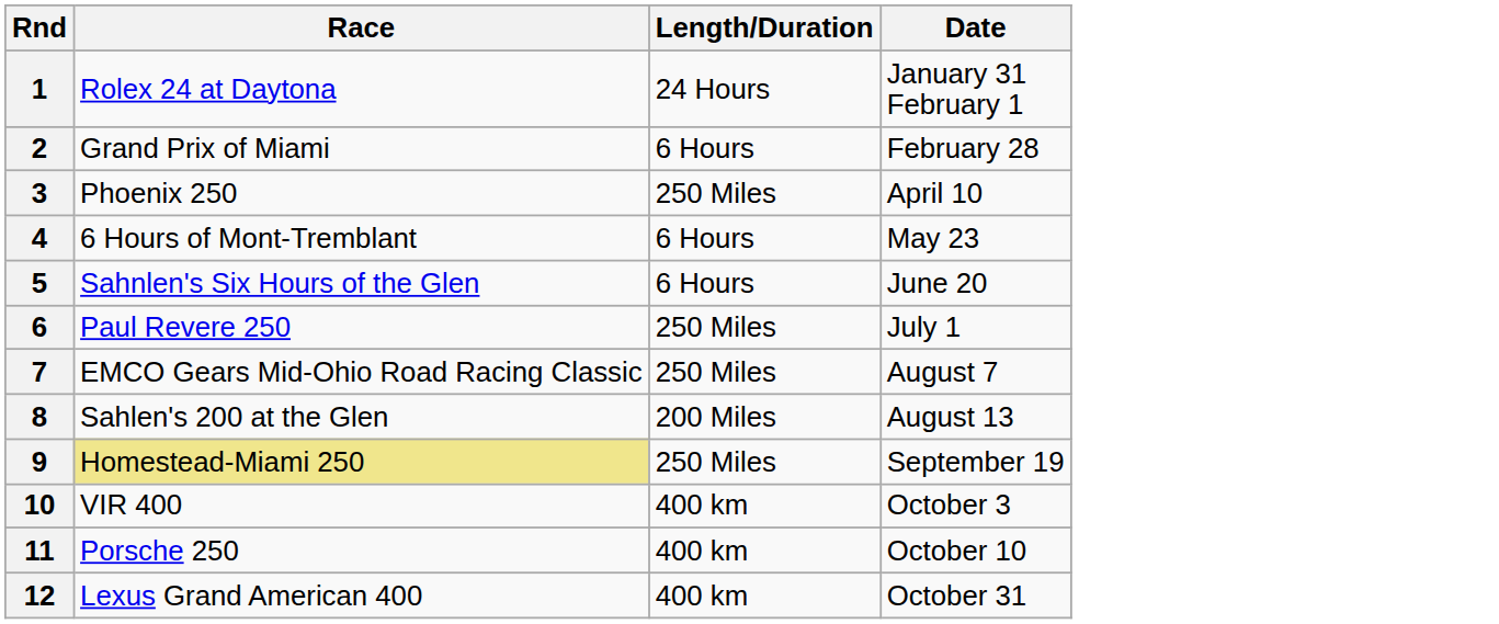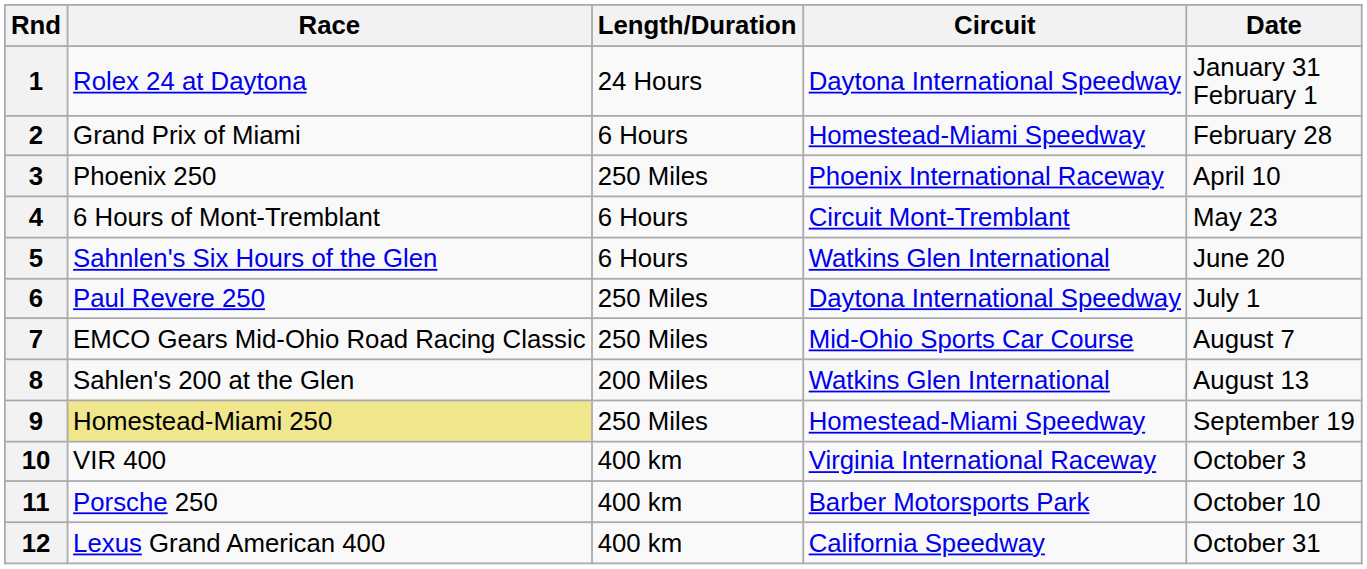+ column: Circuit | Daytona International Speedway | Homestead-Miami Speedway | Phoenix International Raceway | Circuit Mont-Tremblant | Watkins Glen International | Daytona International Speedway | Mid-Ohio Sports Car Course | Watkins Glen International | Homestead-Miami Speedway | Virginia International Raceway | Barber Motorsports Park | California Speedway
